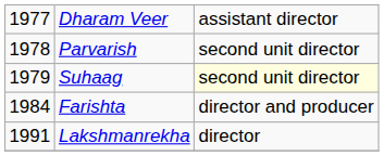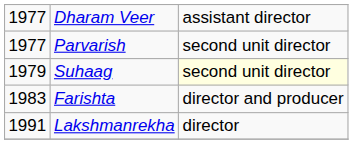Parvarish | column 1: 1978 -> 1977
Farishta | column 1: 1984 -> 1983
